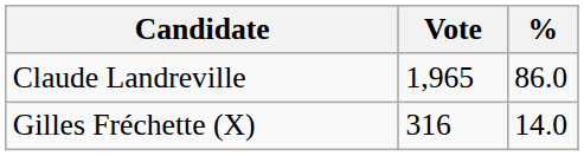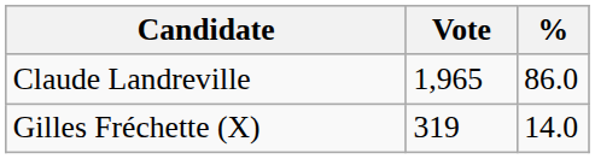Gilles Fréchette (X) | Vote: 316 -> 319
